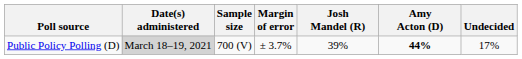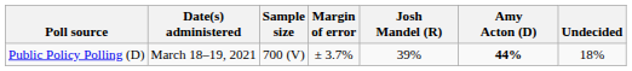Public Policy Polling (D) | Date(s) administered: lightgrey background -> no background
Public Policy Polling (D) | Undecided: 17% -> 18%
